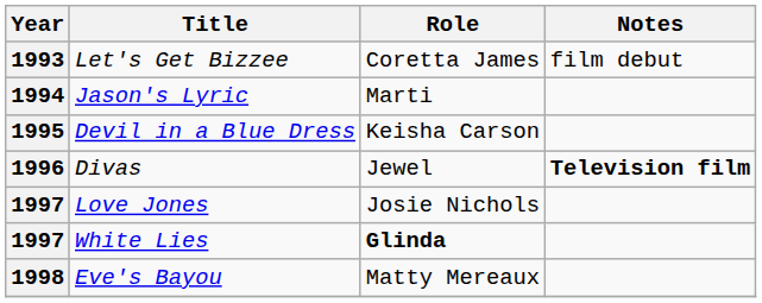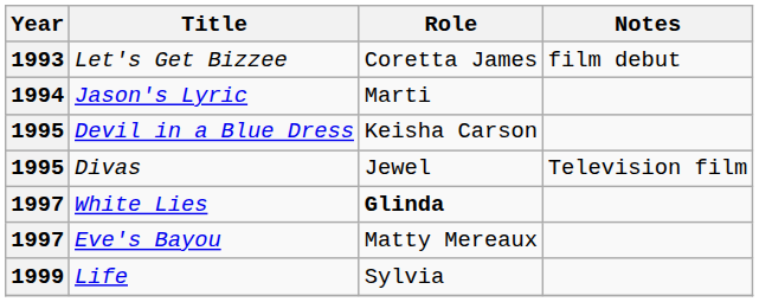Divas | Year: 1996 -> 1995
Divas | Notes: bold -> normal
- row: 1997 | Love Jones | Josie Nichols
Eve's Bayou | Year: 1998 -> 1997
+ row: 1999 | Life | Sylvia
